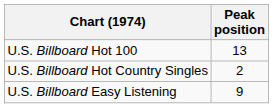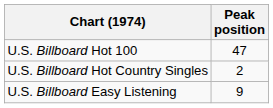U.S. Billboard Hot 100 | Peak position: 13 -> 47
